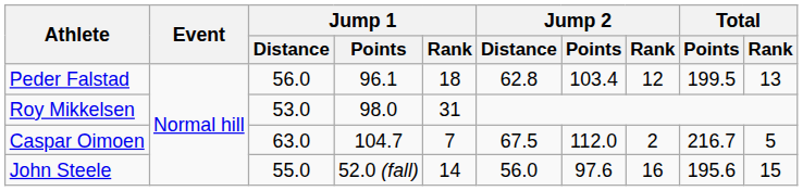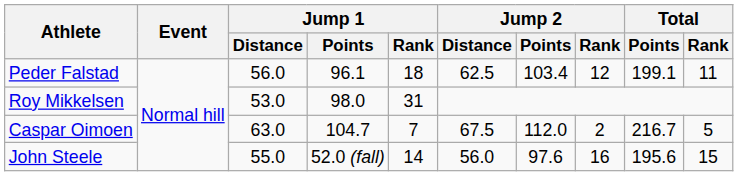Peder Falstad | Jump 2 / Distance: 62.8 -> 62.5
Peder Falstad | Total / Points: 199.5 -> 199.1
Peder Falstad | Total / Rank: 13 -> 11
